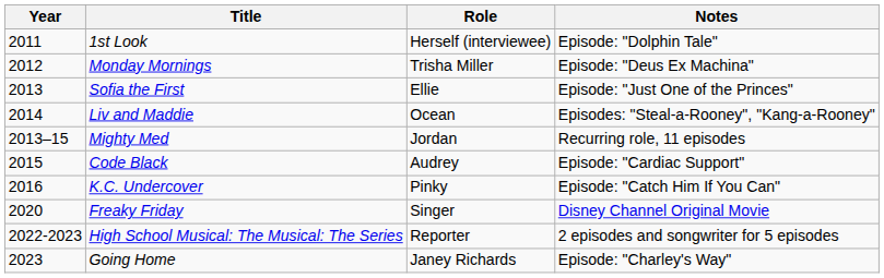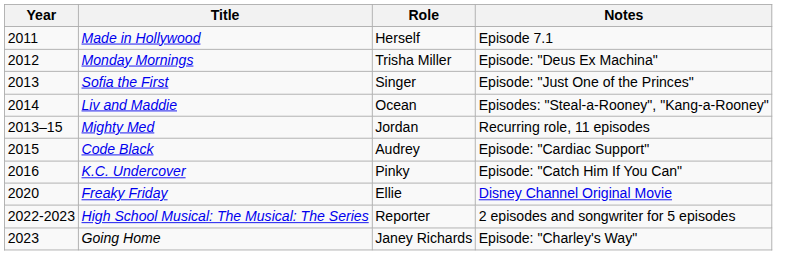- row: 2011 | 1st Look | Herself (interviewee) | Episode: "Dolphin Tale"
+ row: 2011 | Made in Hollywood | Herself | Episode 7.1
Sofia the First | Role: Ellie -> Singer
Freaky Friday | Role: Singer -> Ellie
